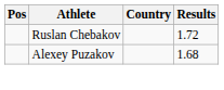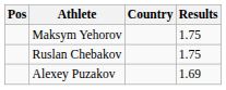+ row: Maksym Yehorov | 1.75
Ruslan Chebakov | Results: 1.72 -> 1.75
Alexey Puzakov | Results: 1.68 -> 1.69
